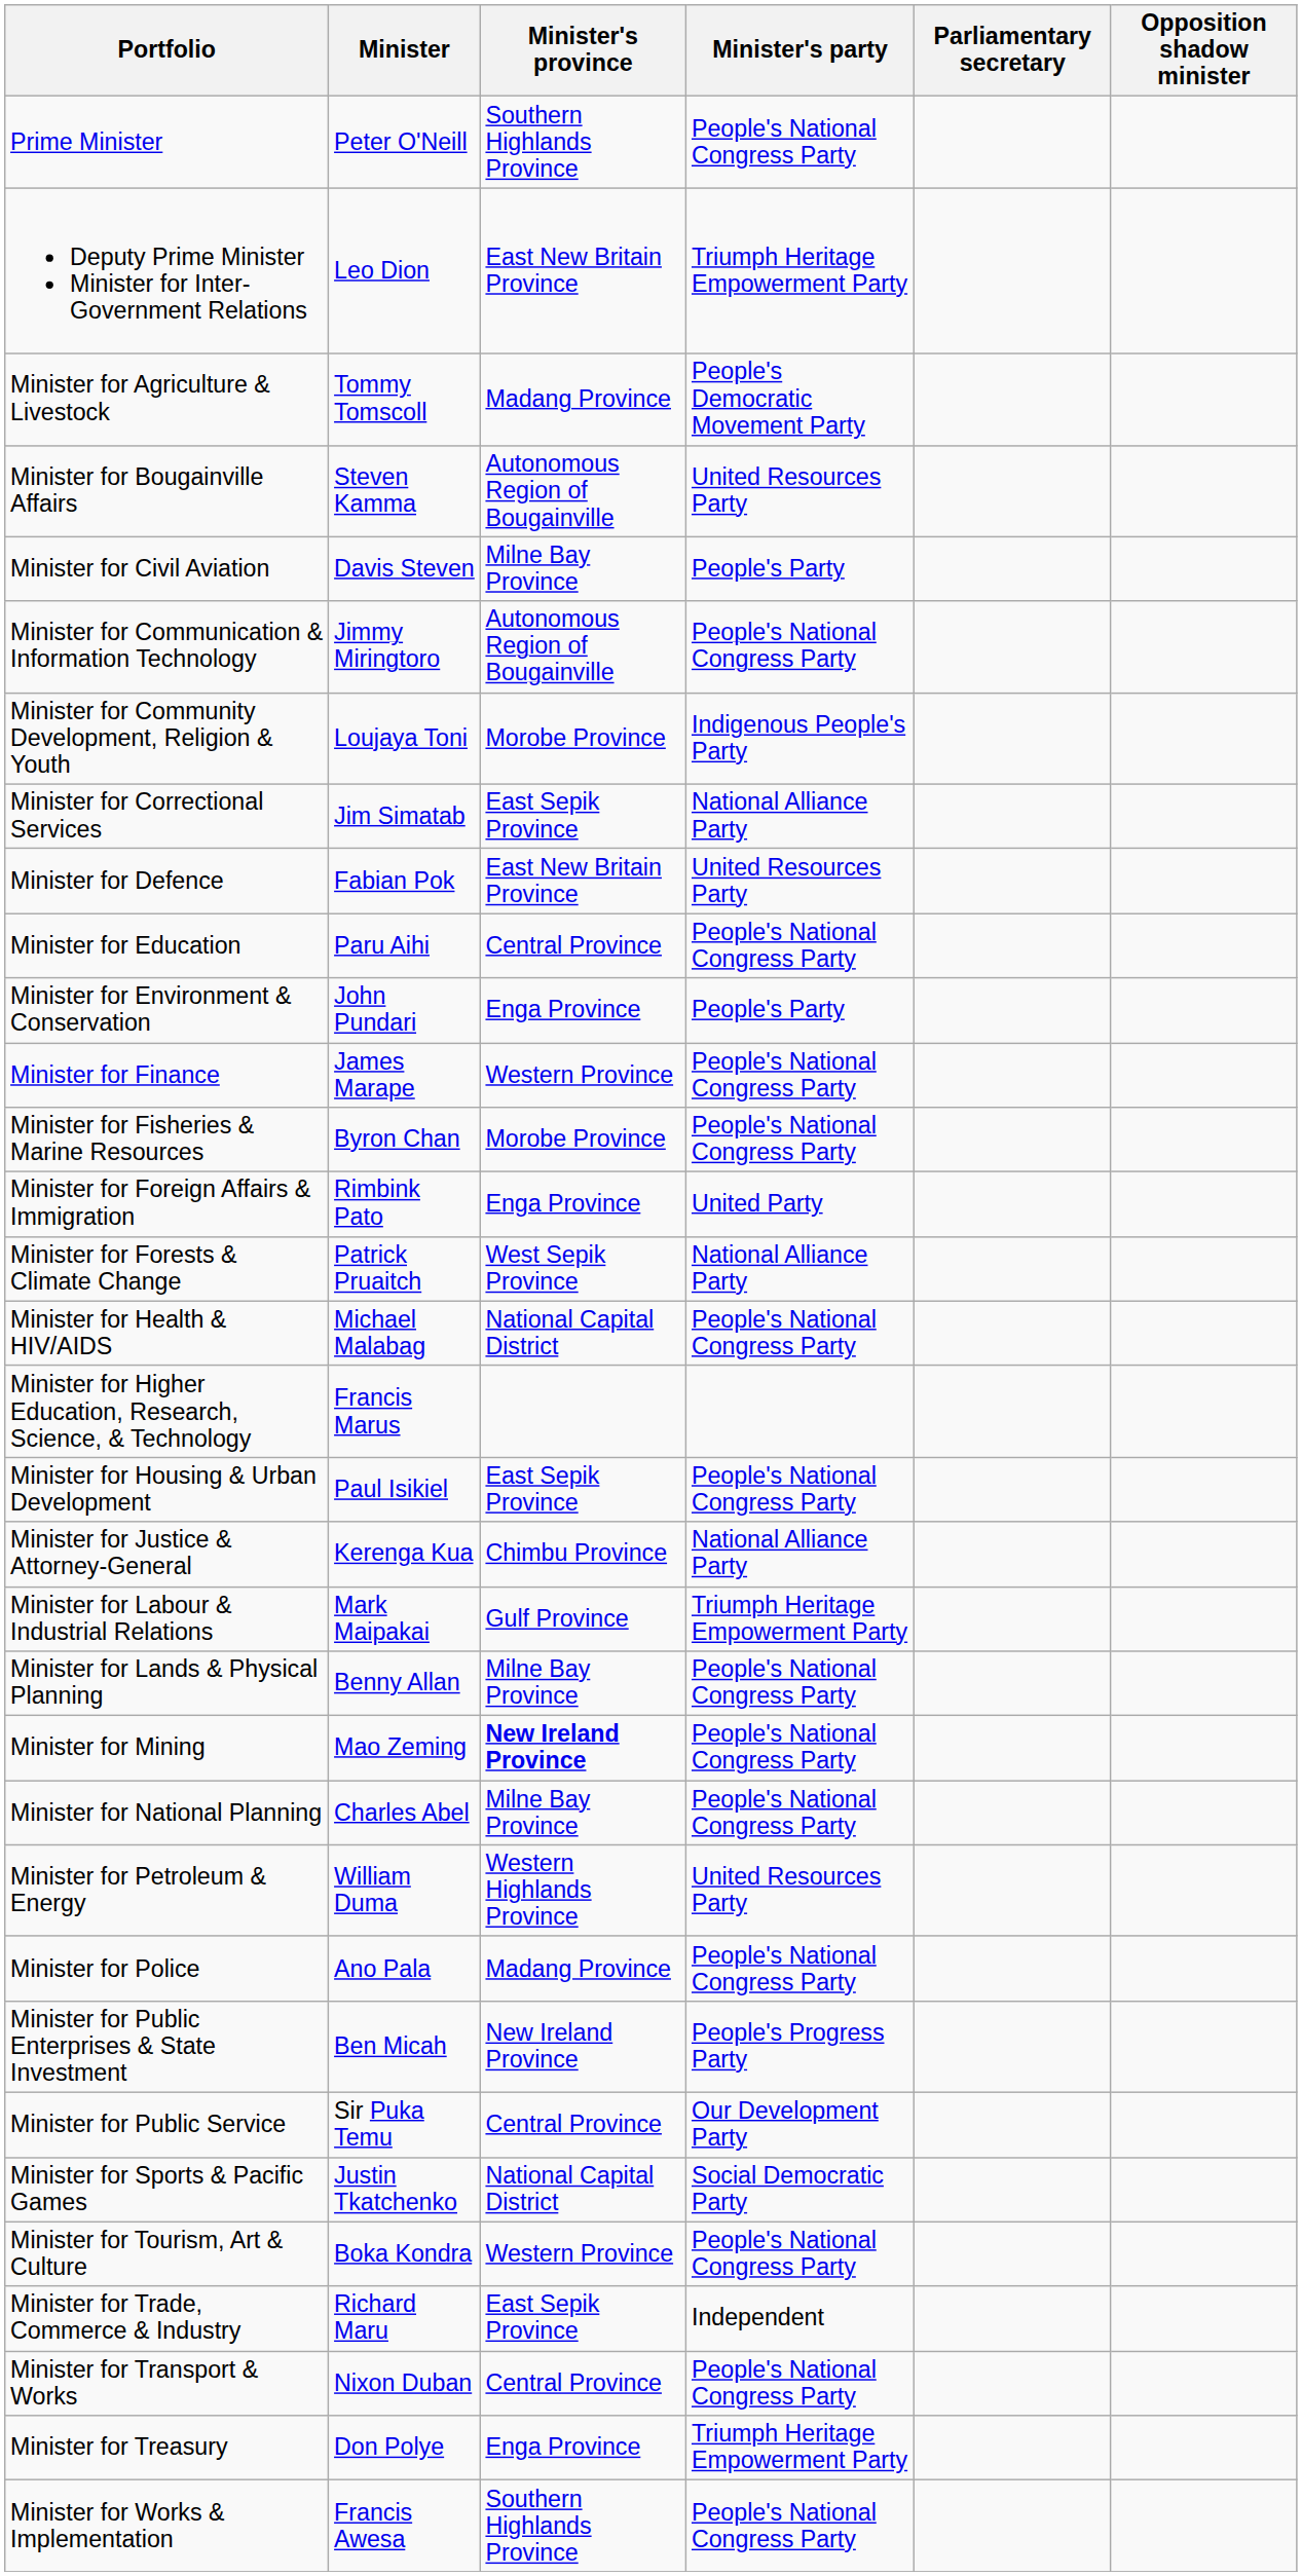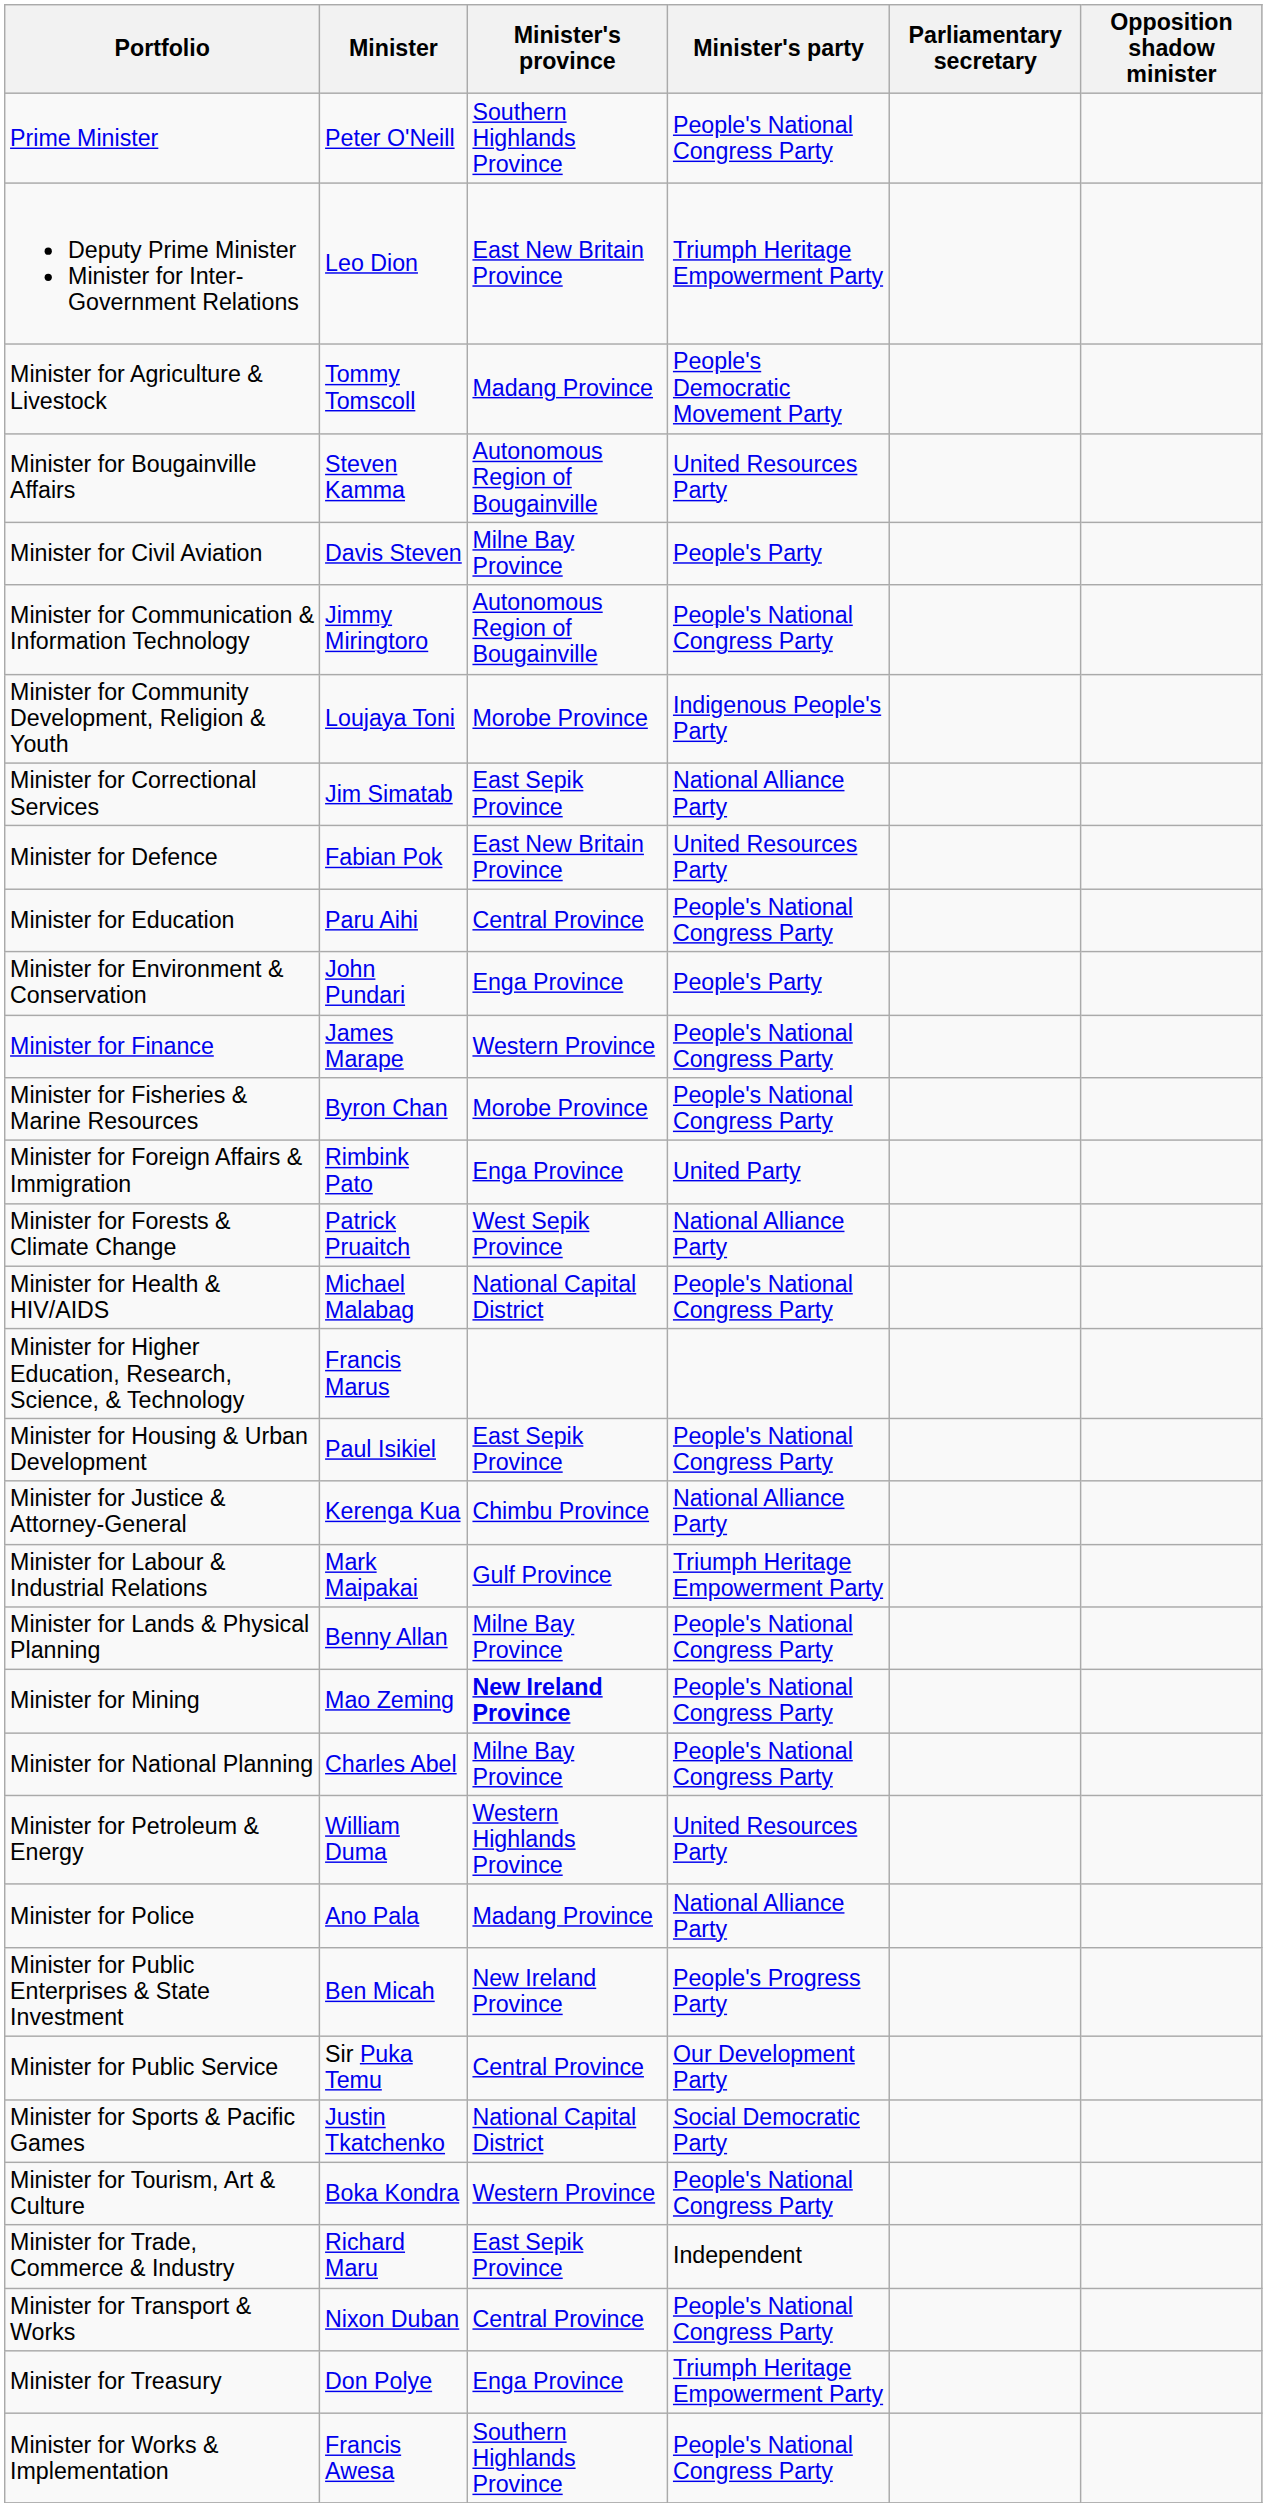Minister for Police | Minister's party: People's National Congress Party -> National Alliance Party
